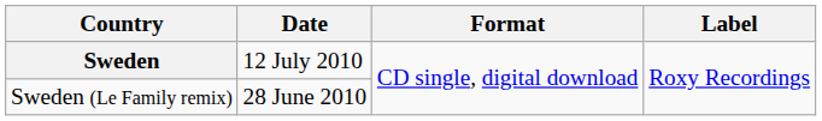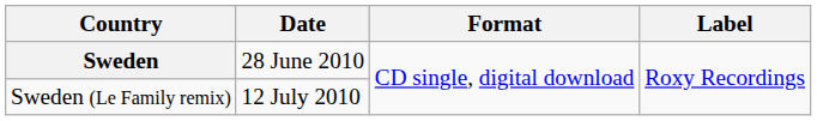Sweden | Date: 12 July 2010 -> 28 June 2010
Sweden (Le Family remix) | Date: 28 June 2010 -> 12 July 2010
